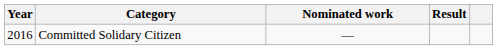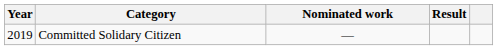Committed Solidary Citizen | Year: 2016 -> 2019
